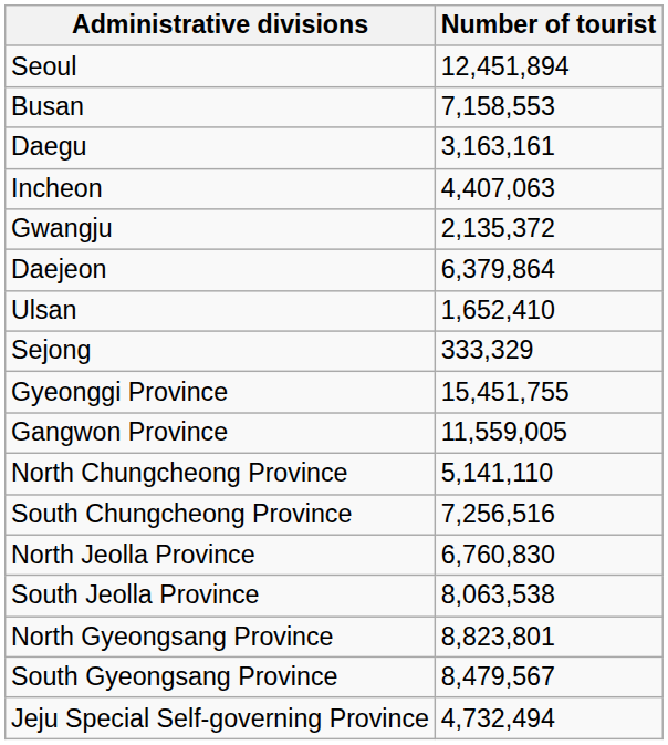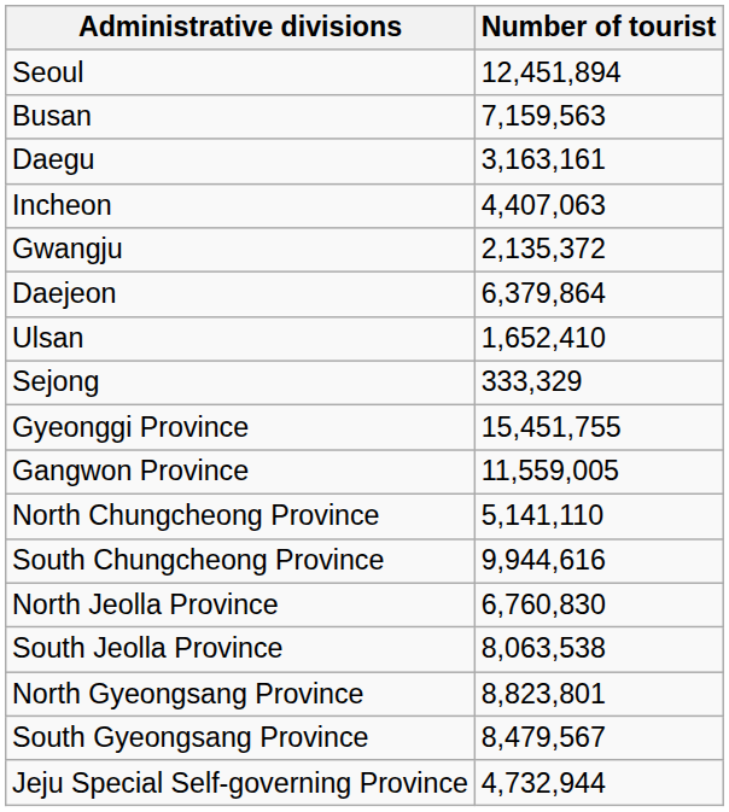Busan | Number of tourist: 7,158,553 -> 7,159,563
South Chungcheong Province | Number of tourist: 7,256,516 -> 9,944,616
Jeju Special Self-governing Province | Number of tourist: 4,732,494 -> 4,732,944
